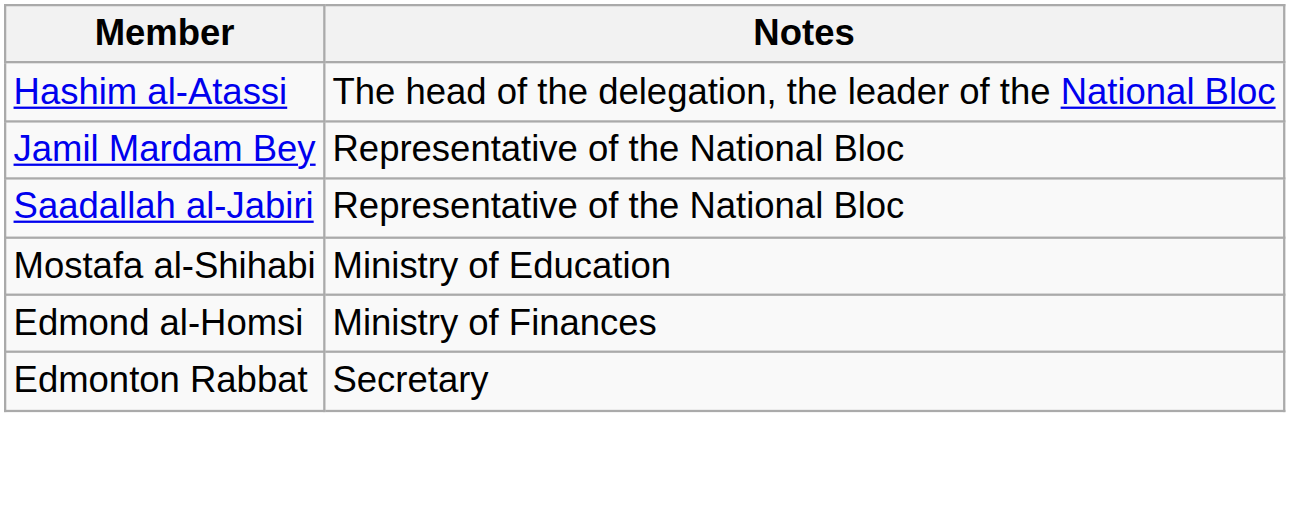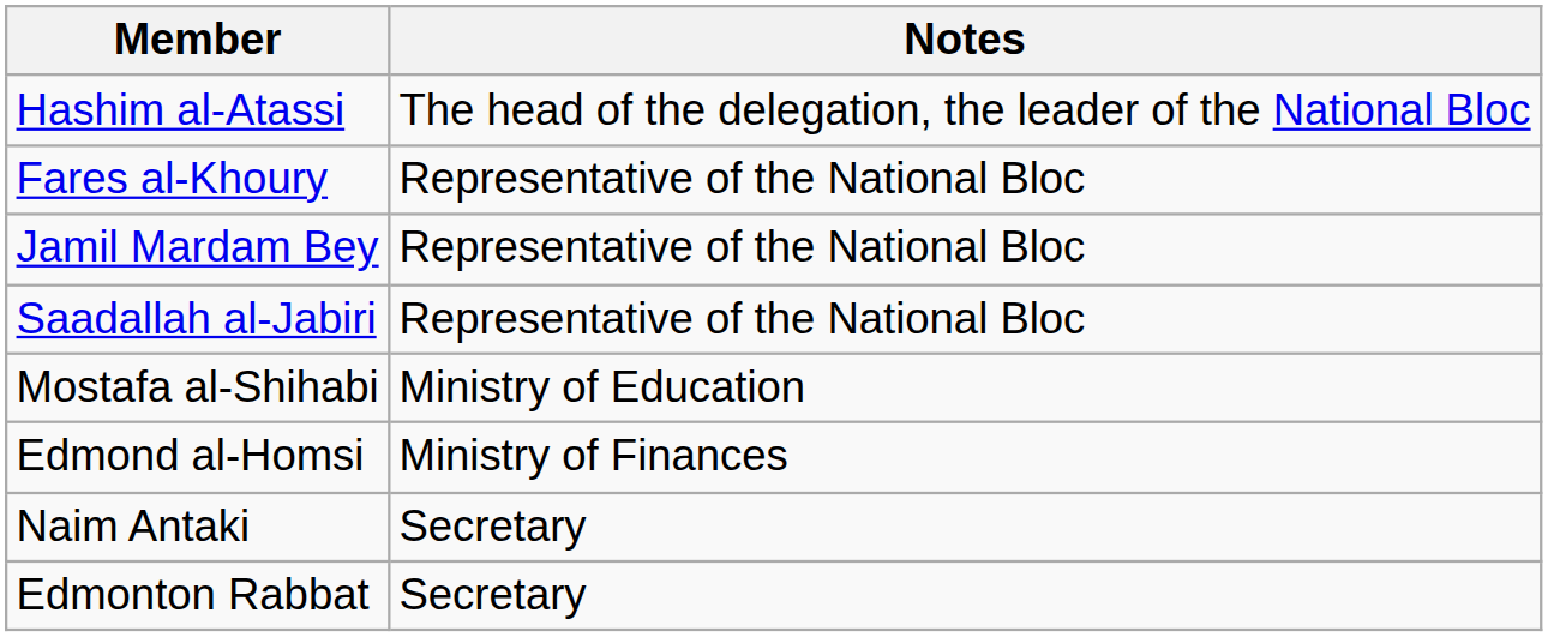+ row: Fares al-Khoury | Representative of the National Bloc
+ row: Naim Antaki | Secretary
